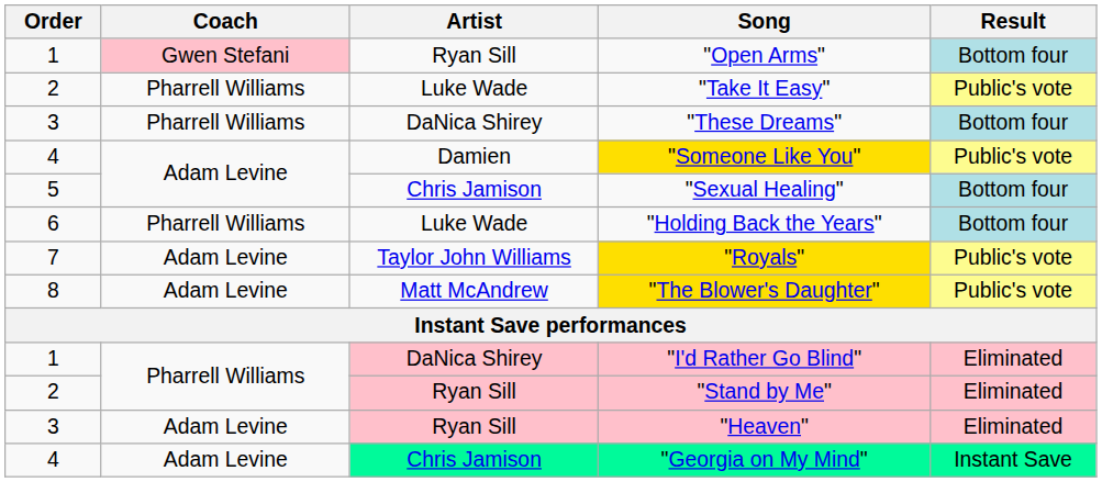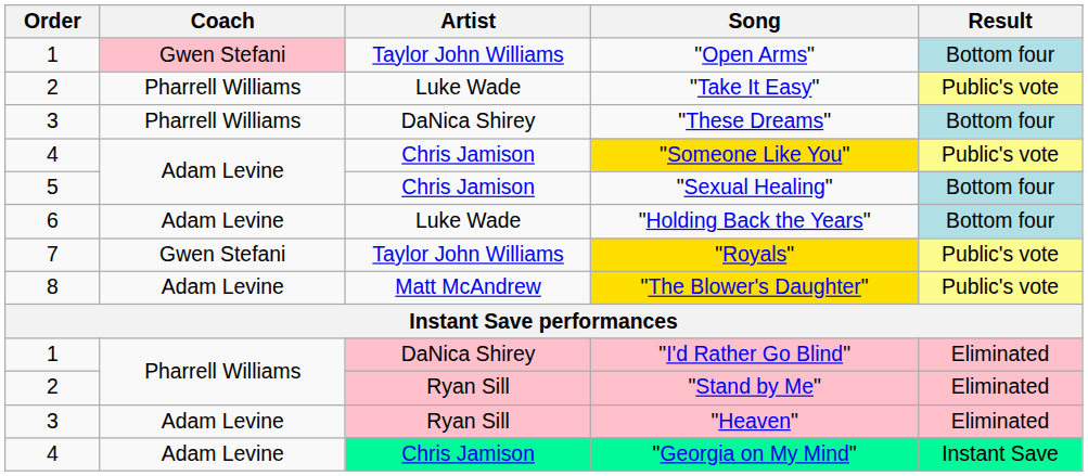"Open Arms" | Artist: Ryan Sill -> Taylor John Williams
"Someone Like You" | Artist: Damien -> Chris Jamison
"Holding Back the Years" | Coach: Pharrell Williams -> Adam Levine
"Royals" | Coach: Adam Levine -> Gwen Stefani
